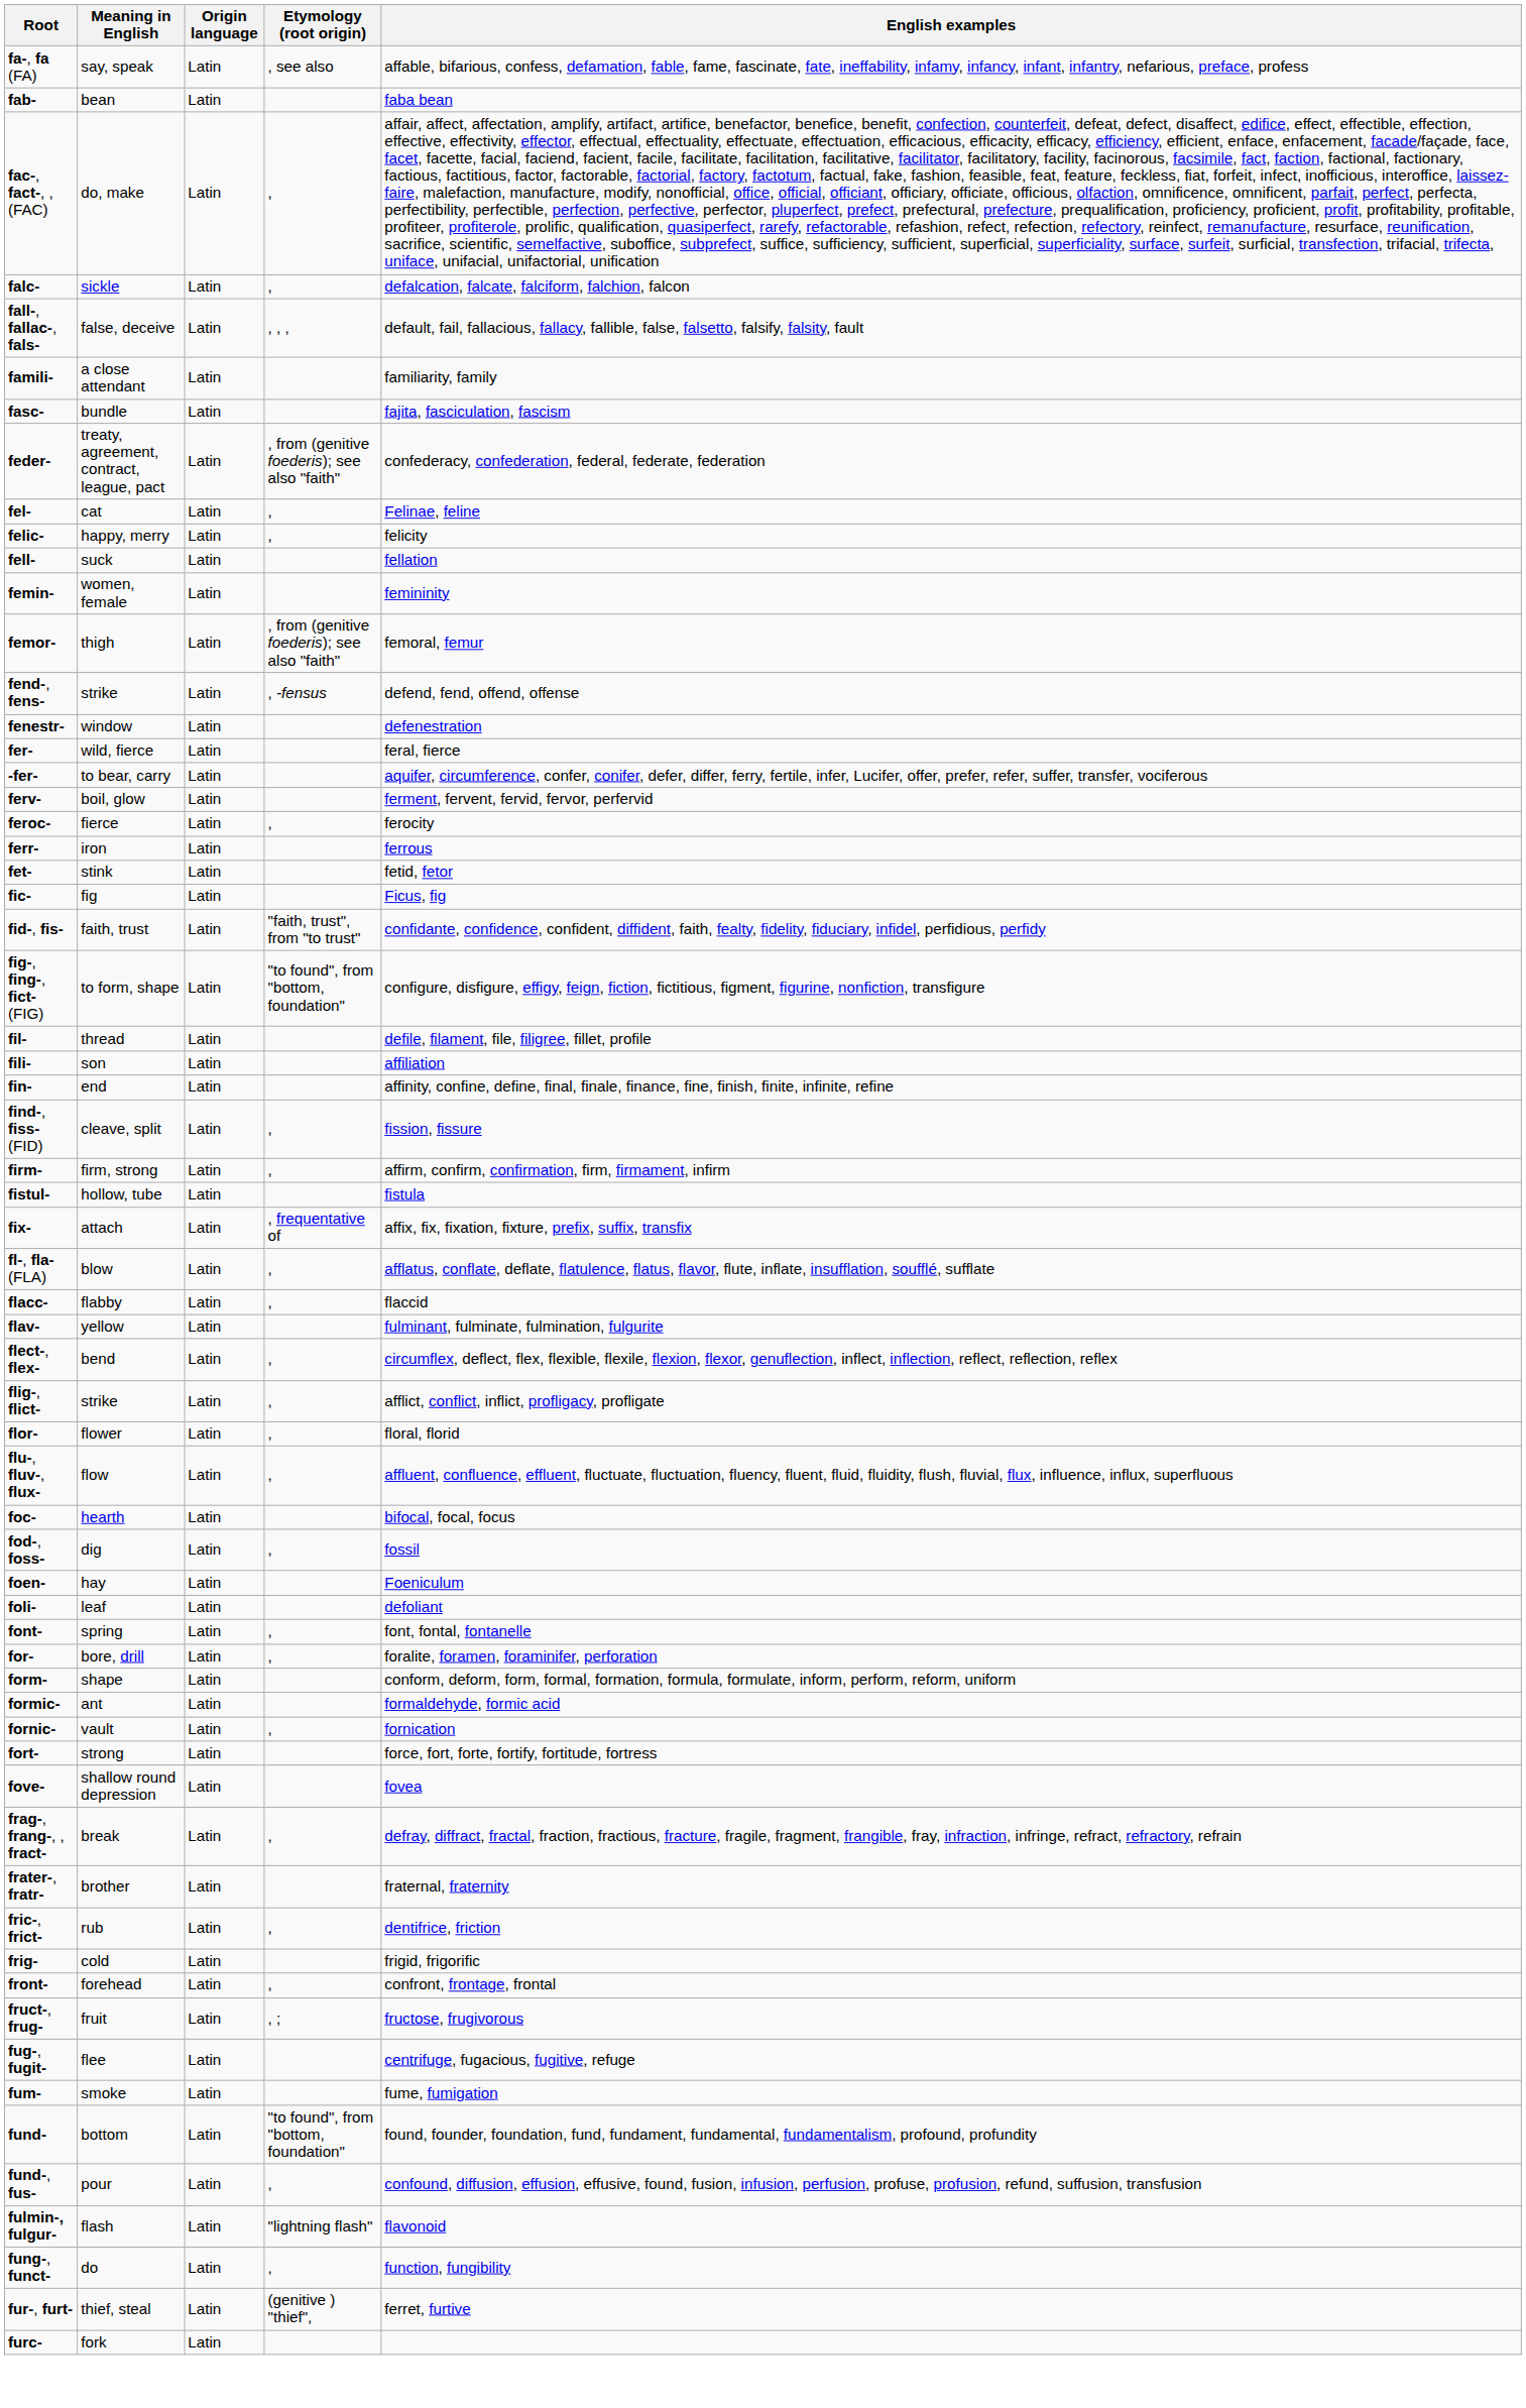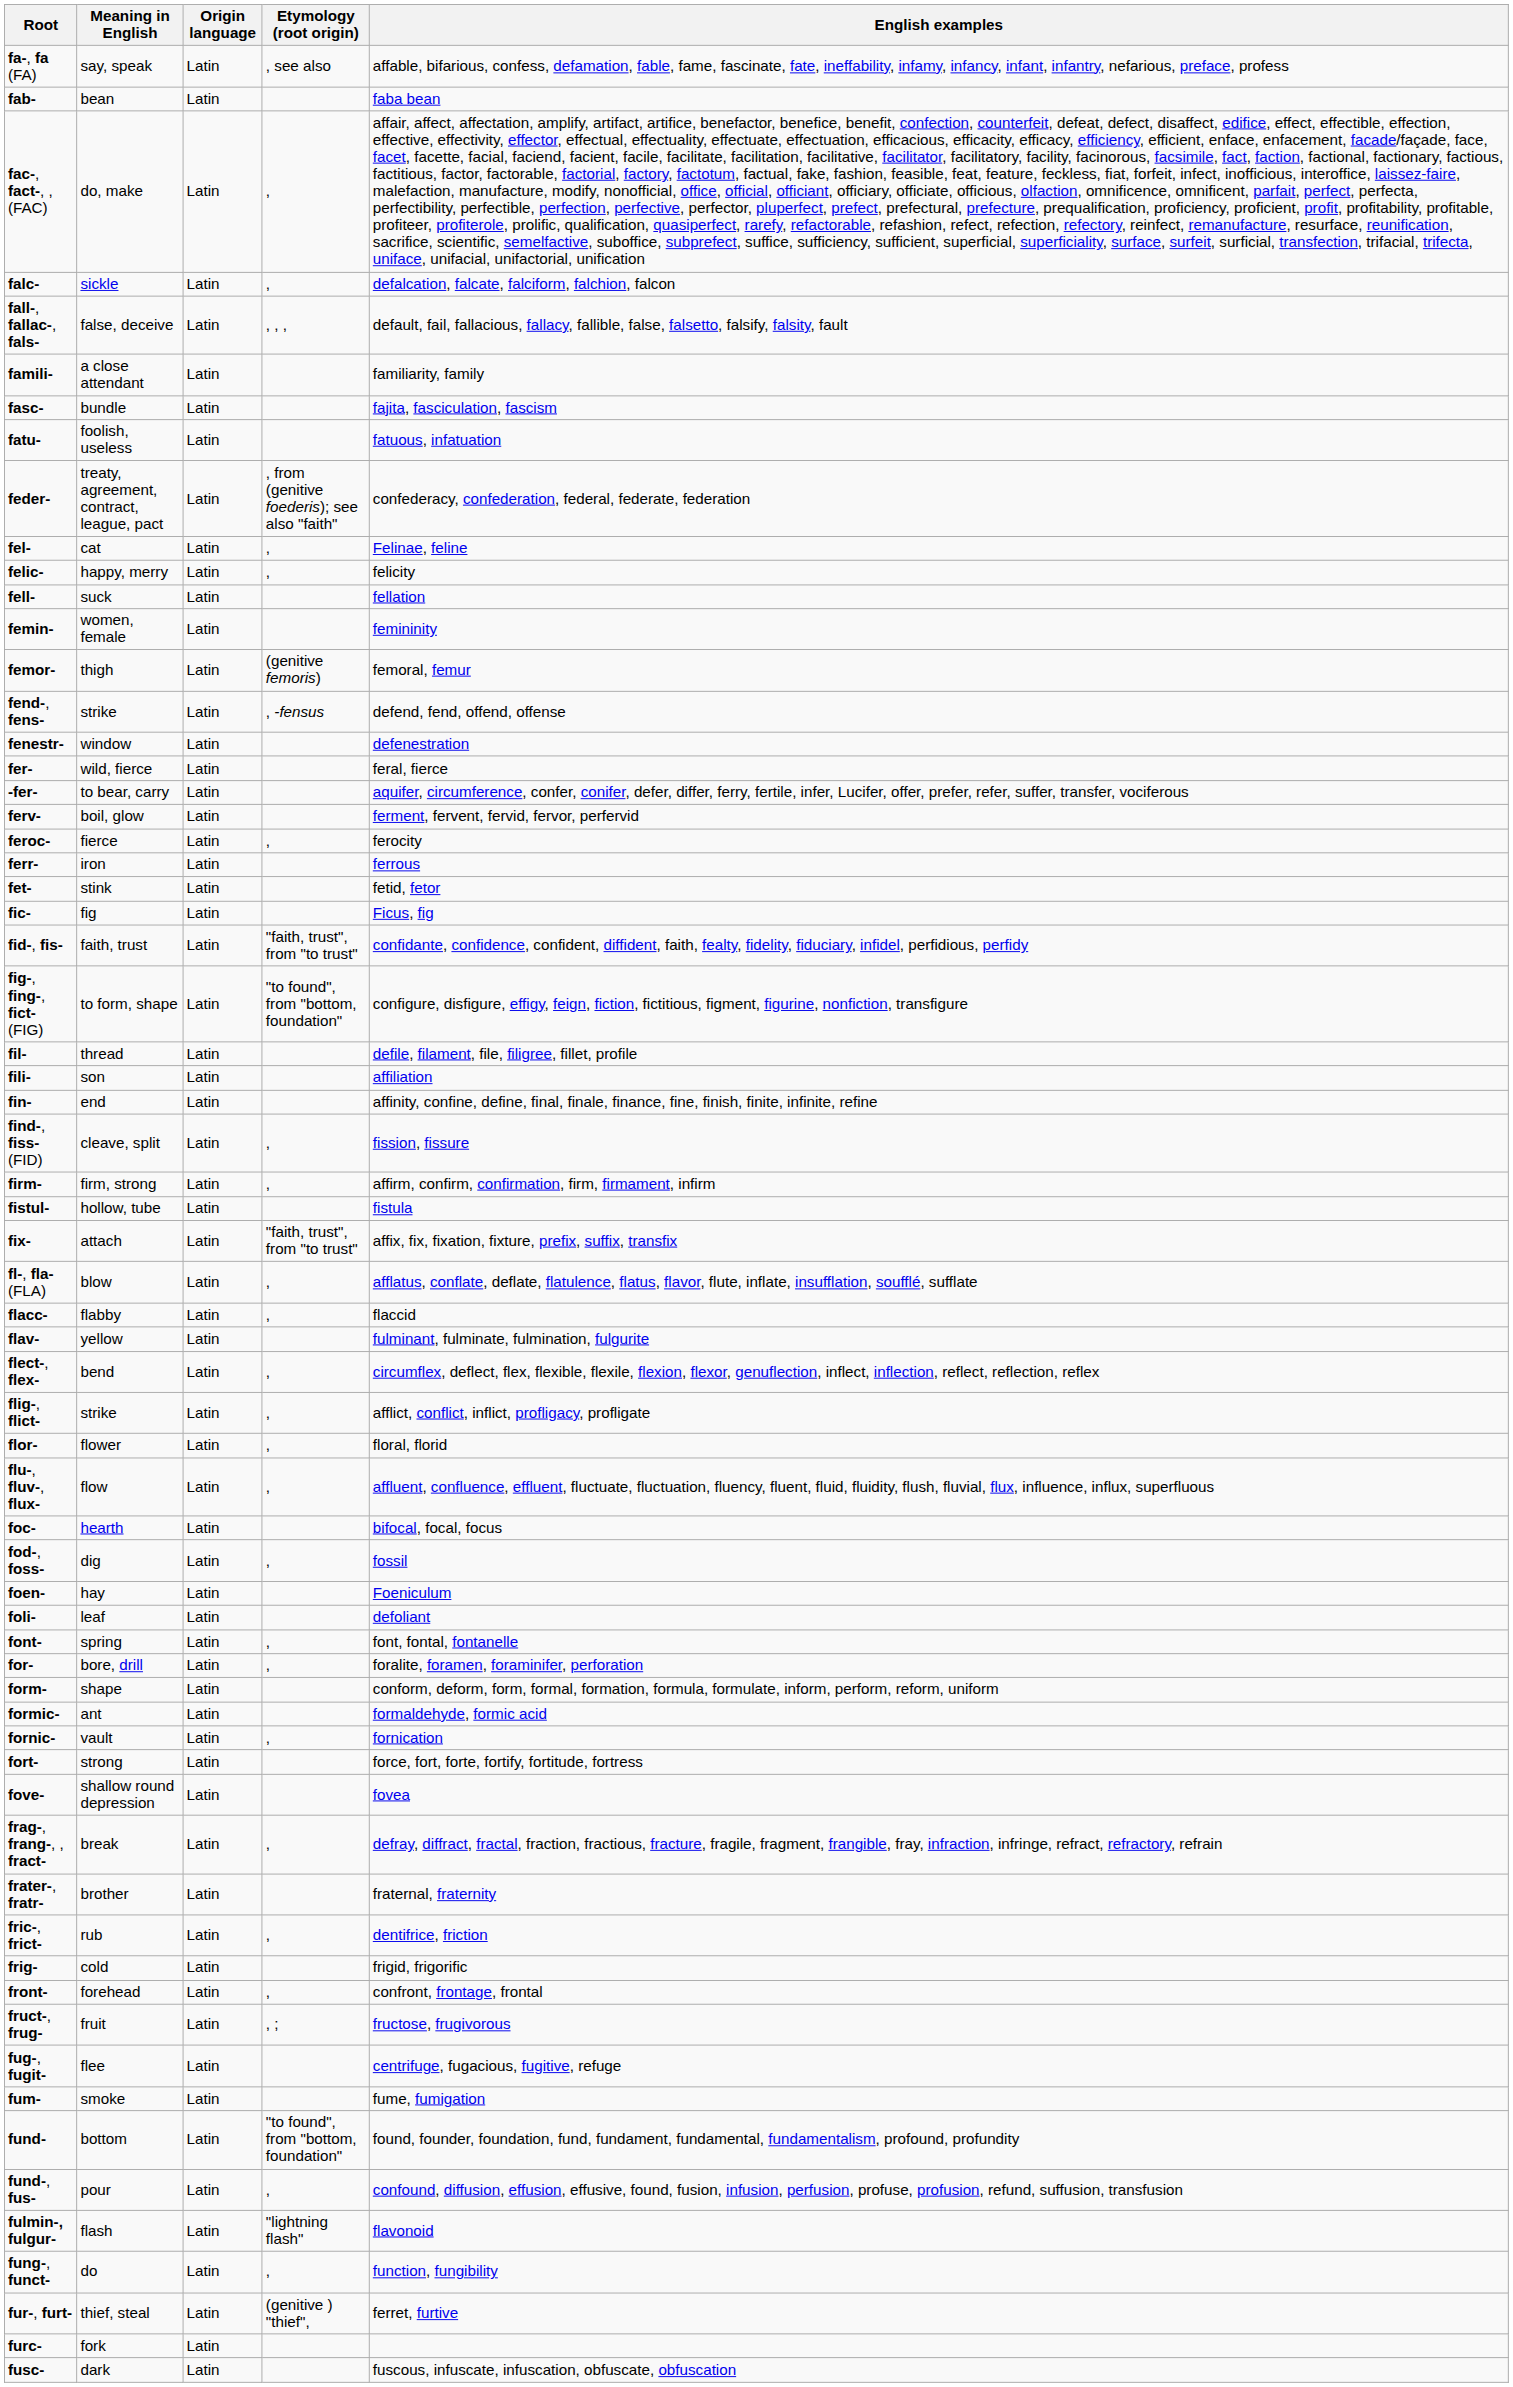+ row: fatu- | foolish, useless | Latin | fatuous, infatuation
femor- | Etymology (root origin): , from (genitive foederis); see also "faith" -> (genitive femoris)
fix- | Etymology (root origin): , frequentative of -> "faith, trust", from "to trust"
+ row: fusc- | dark | Latin | fuscous, infuscate, infuscation, obfuscate, obfuscation
